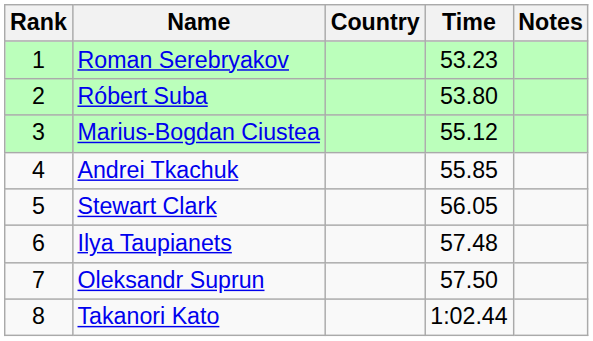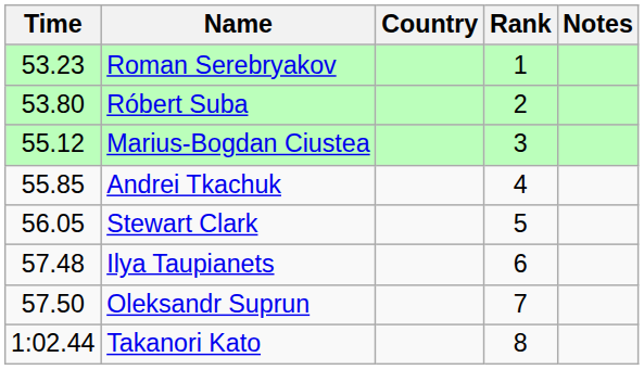columns swapped: Rank <-> Time
